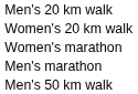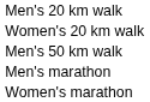rows swapped: Men's 50 km walk <-> Women's marathon
